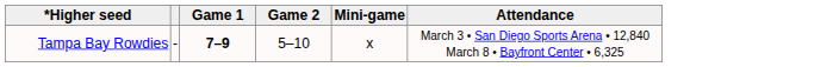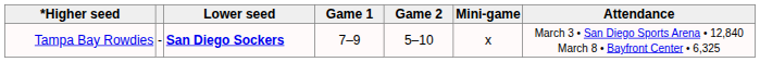+ column: Lower seed | San Diego Sockers
Tampa Bay Rowdies | Game 1: bold -> normal
